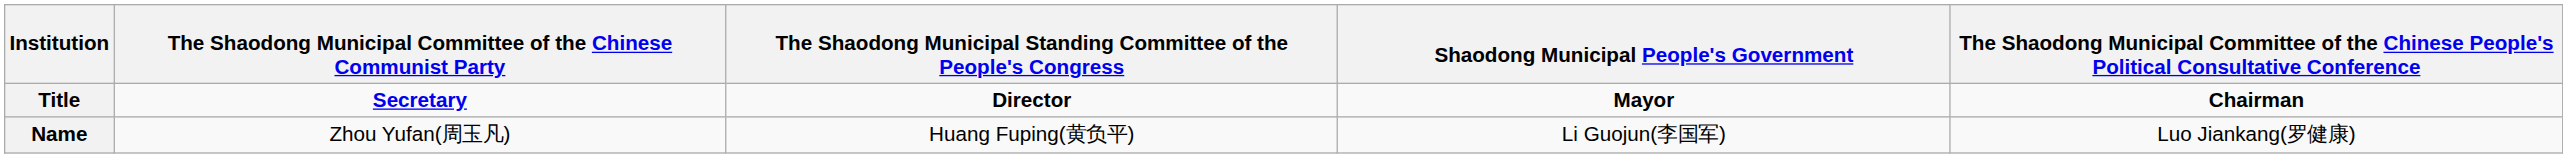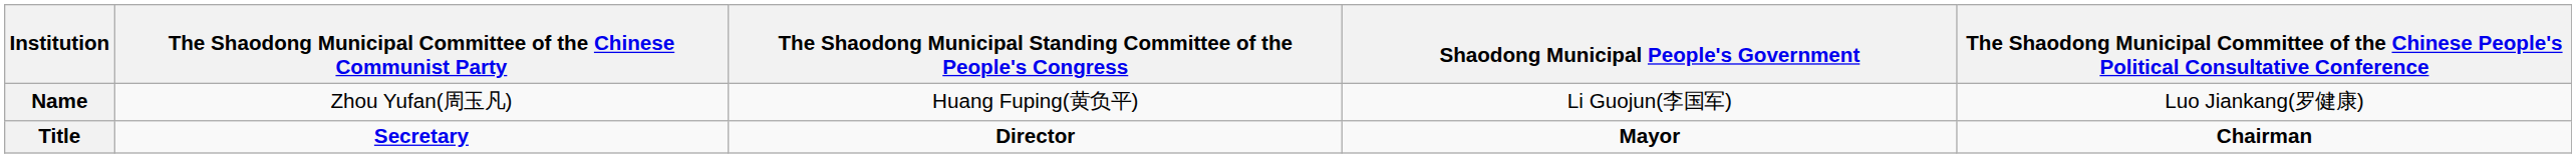rows swapped: Title <-> Name
